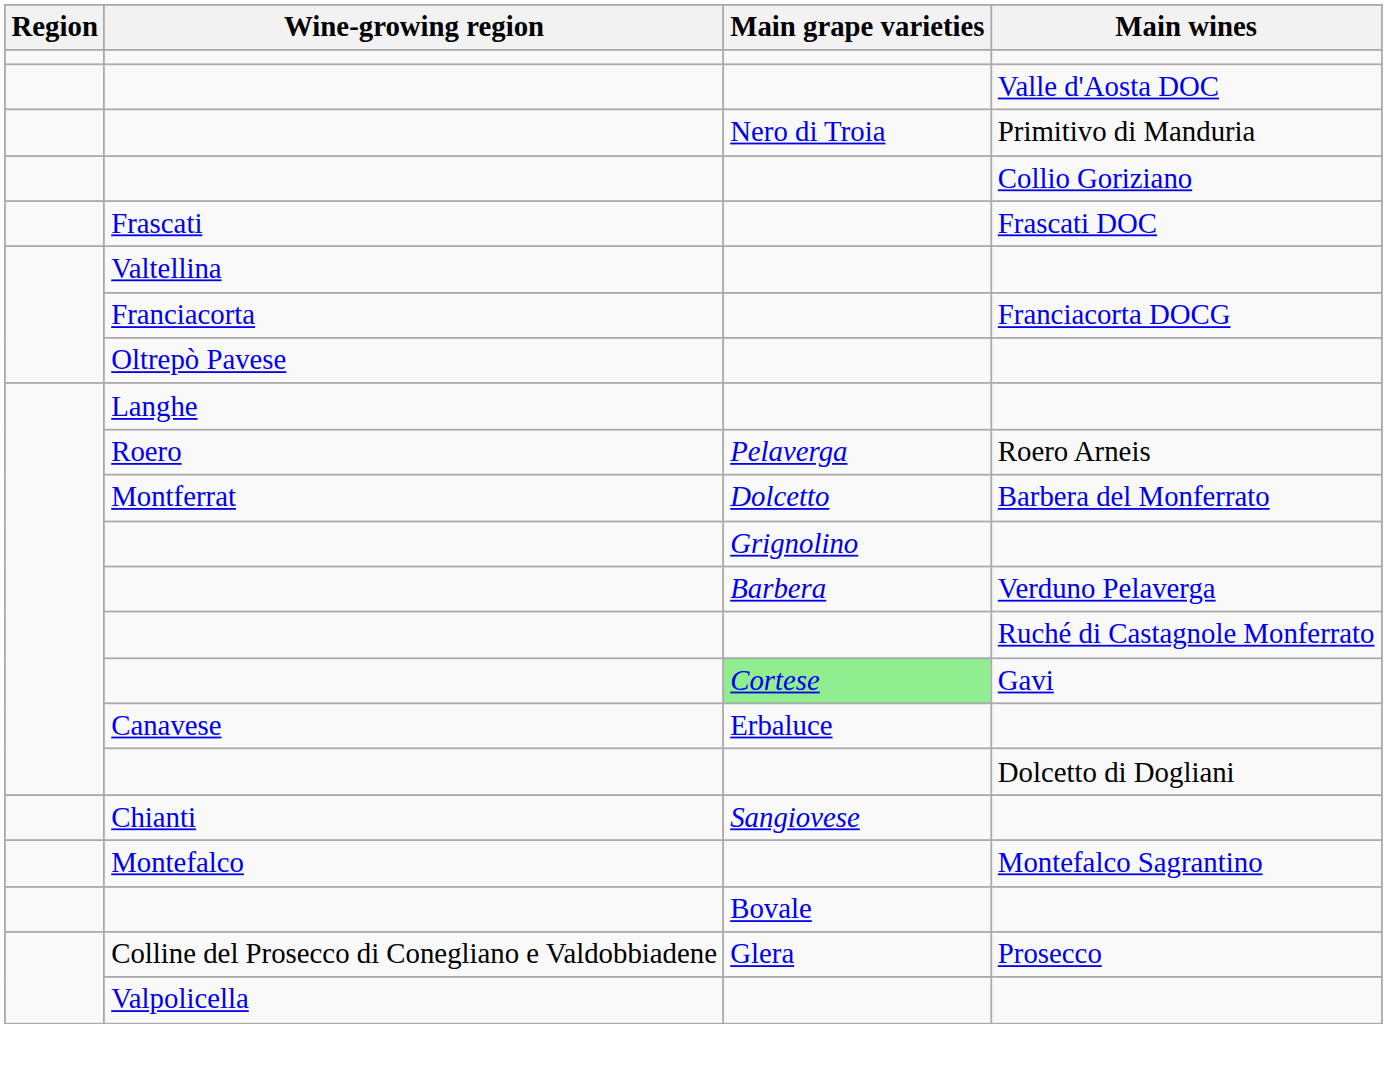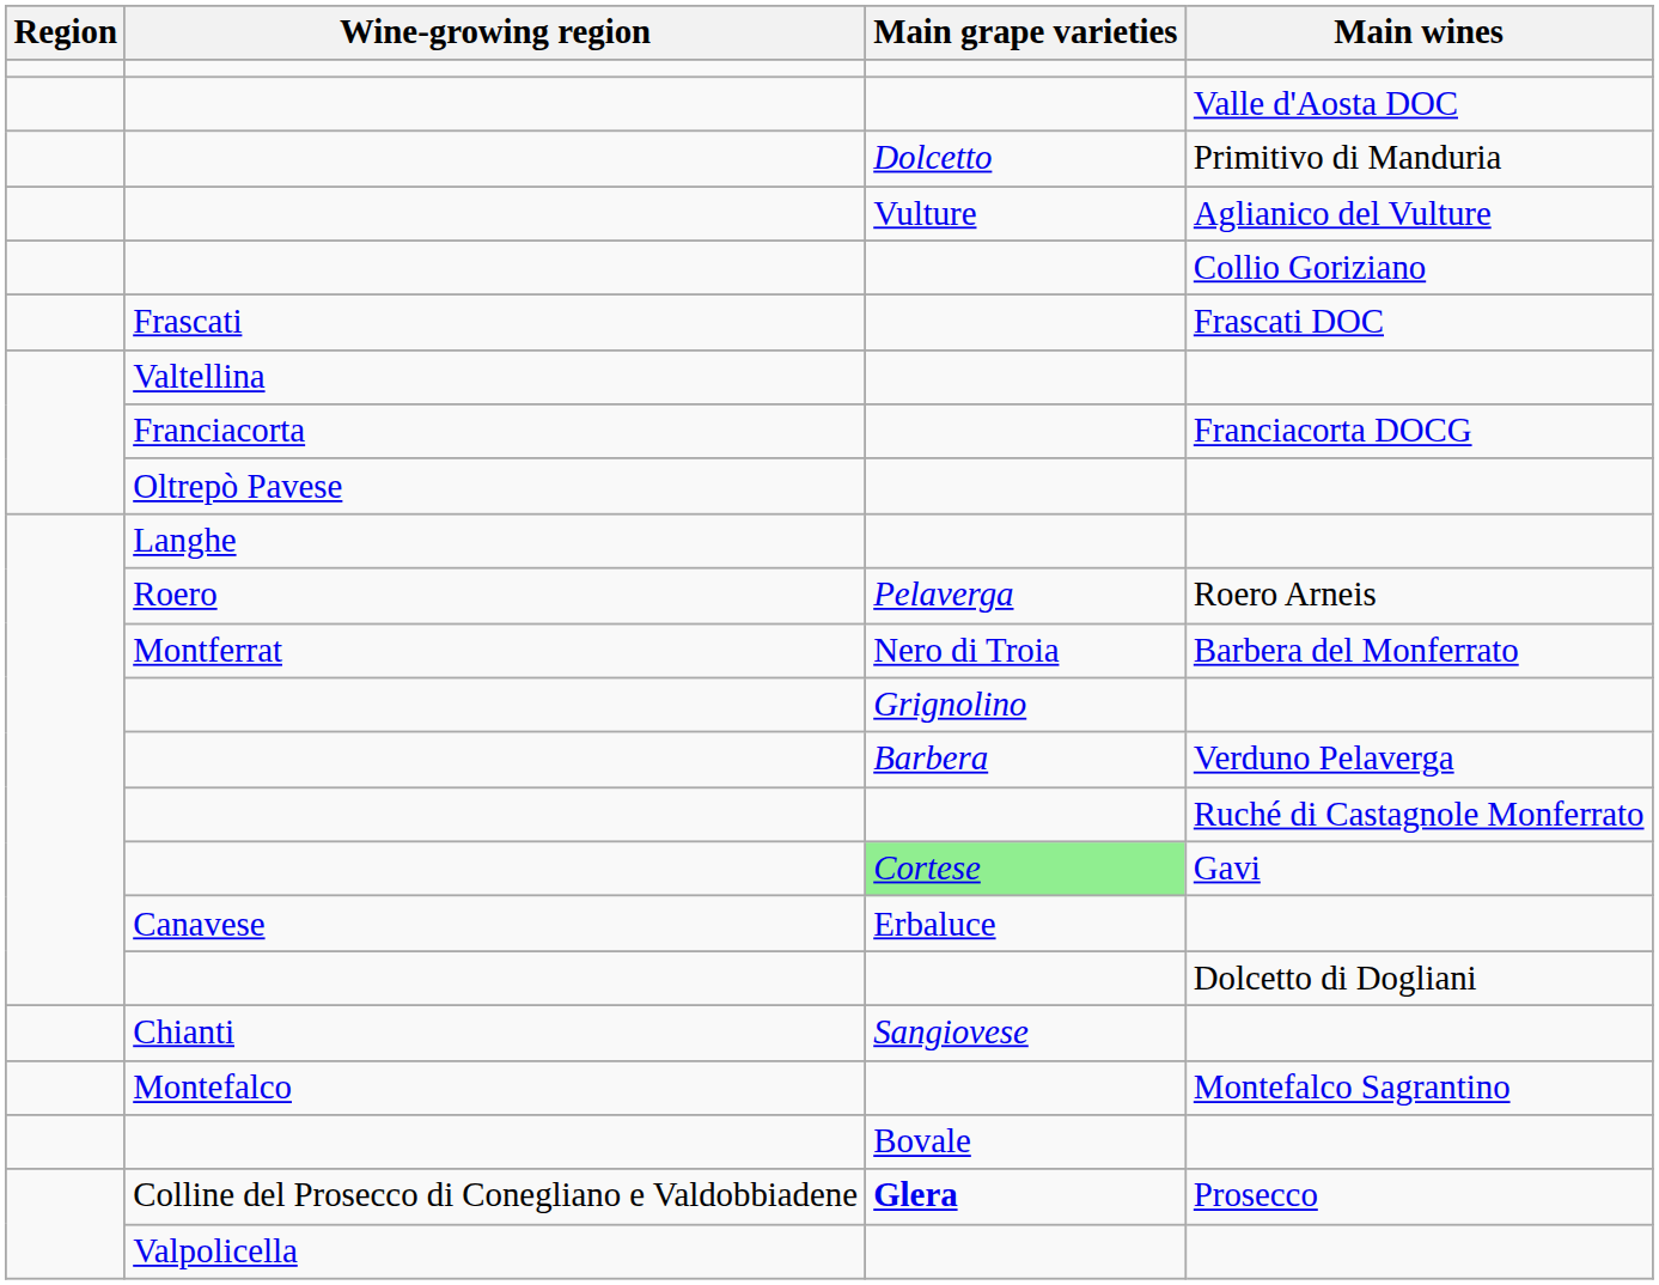Primitivo di Manduria | Main grape varieties: Nero di Troia -> Dolcetto
+ row: Vulture | Aglianico del Vulture
Barbera del Monferrato | Main grape varieties: Dolcetto -> Nero di Troia
Prosecco | Main grape varieties: normal -> bold
